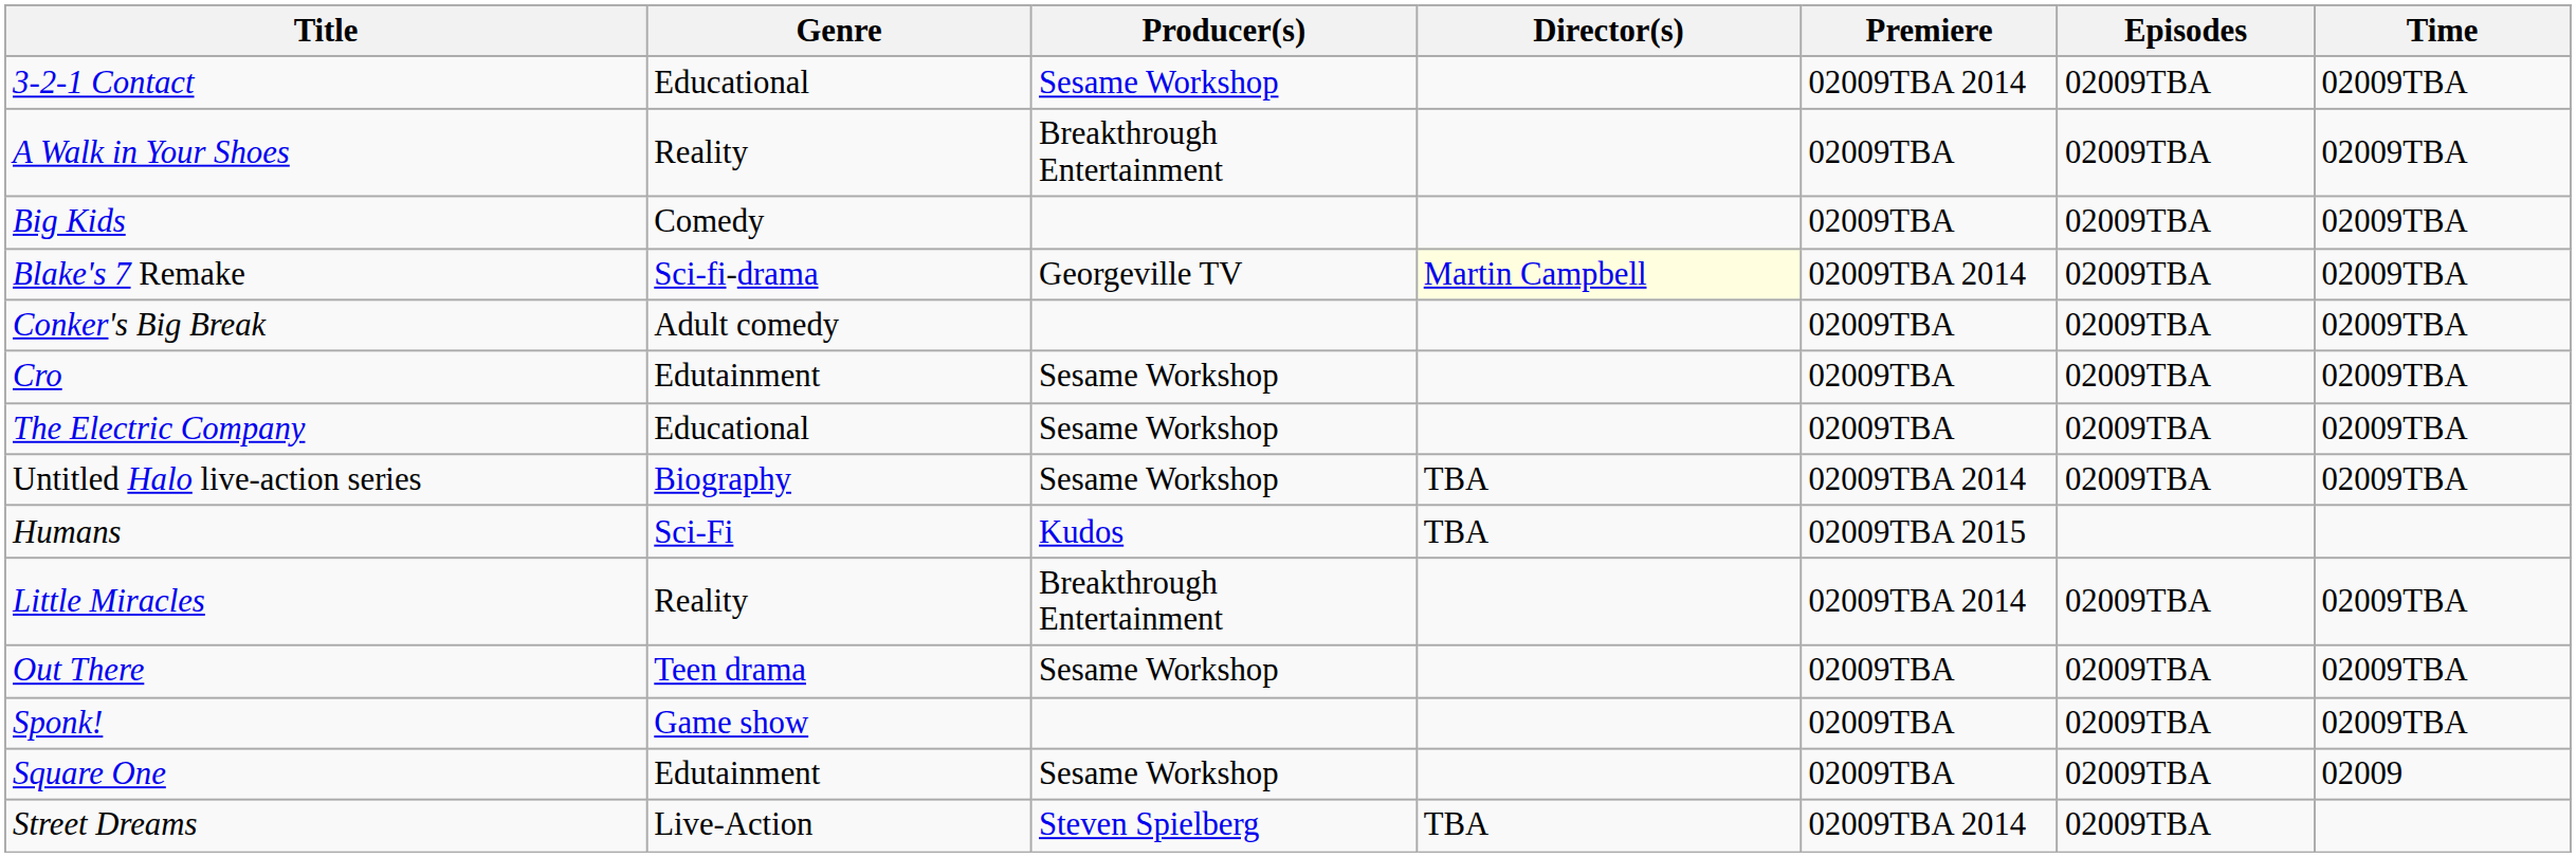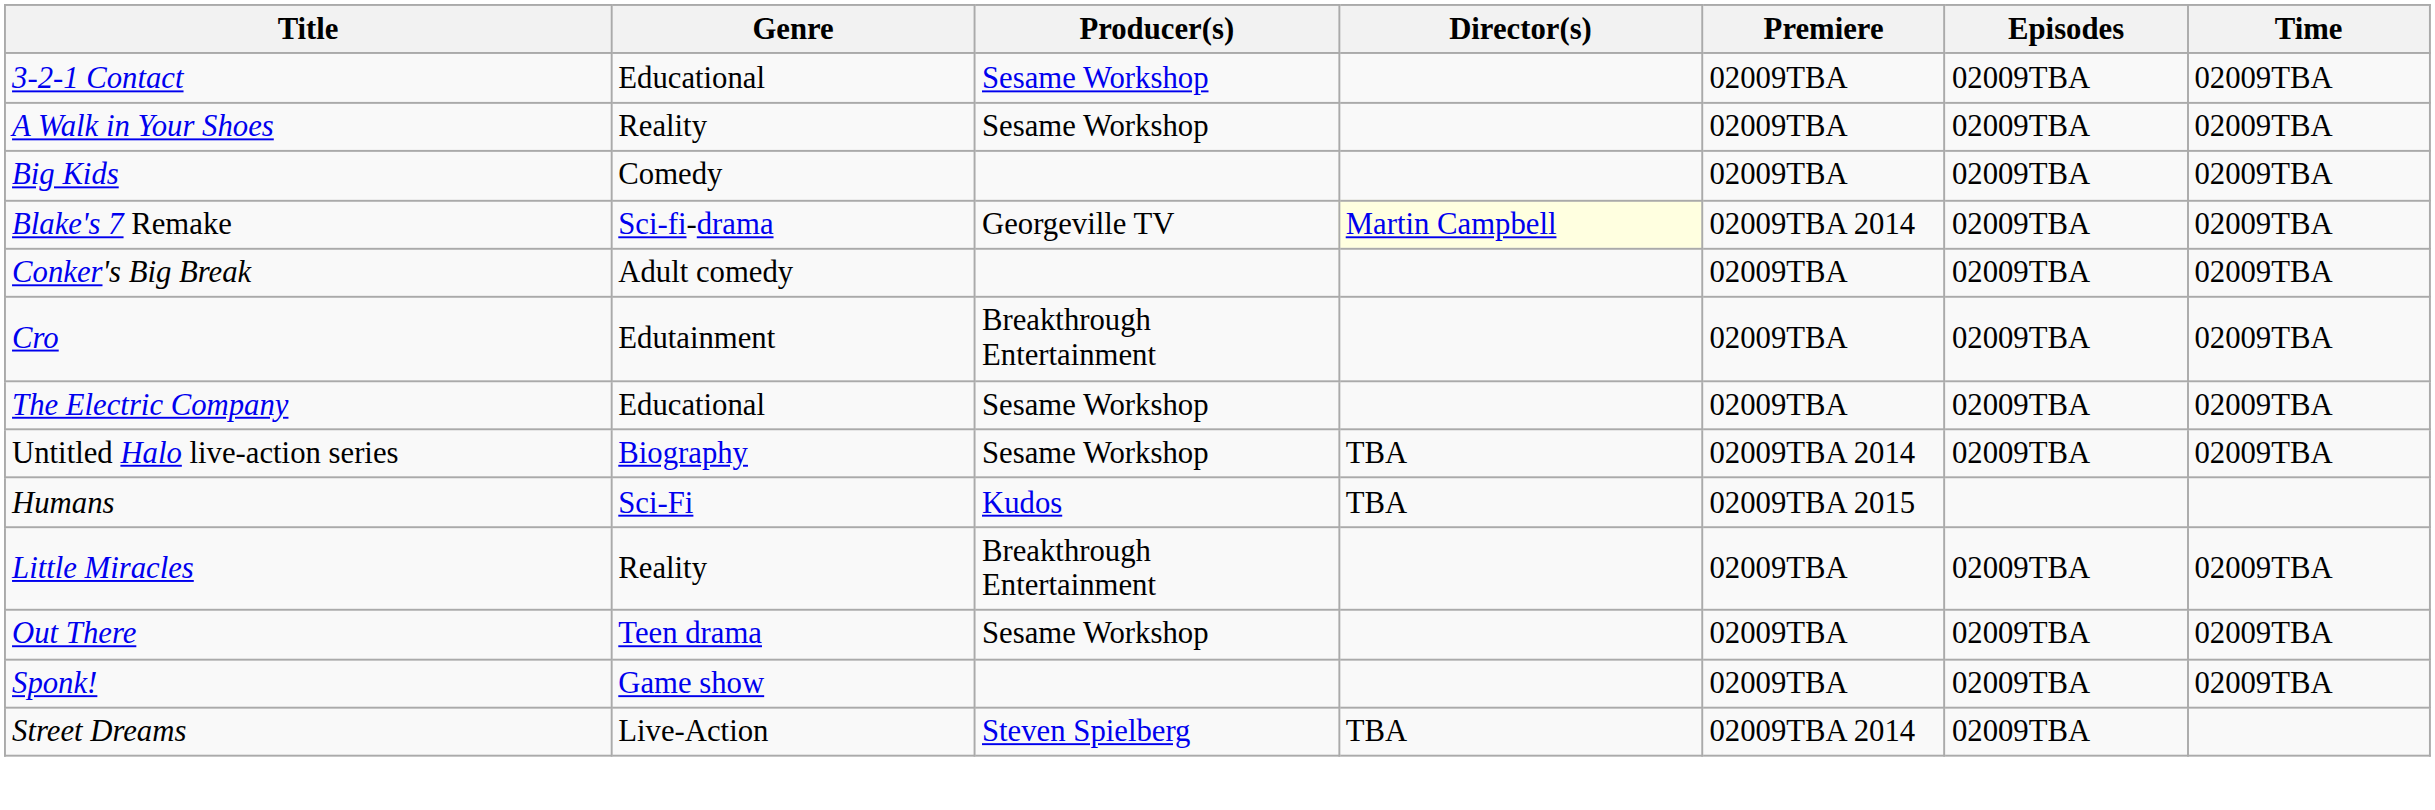3-2-1 Contact | Premiere: 02009TBA 2014 -> 02009TBA
A Walk in Your Shoes | Producer(s): Breakthrough Entertainment -> Sesame Workshop
Cro | Producer(s): Sesame Workshop -> Breakthrough Entertainment
Little Miracles | Premiere: 02009TBA 2014 -> 02009TBA
- row: Square One | Edutainment | Sesame Workshop | 02009TBA | 02009TBA | 02009
